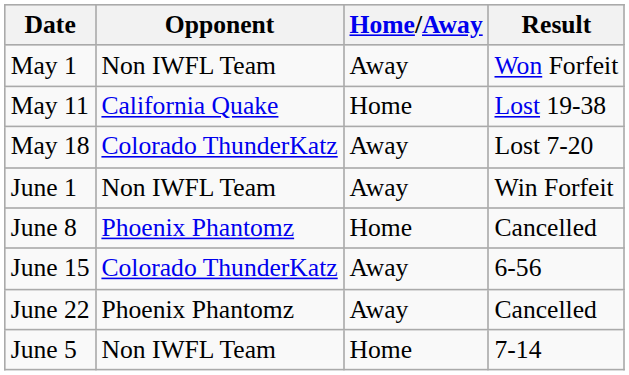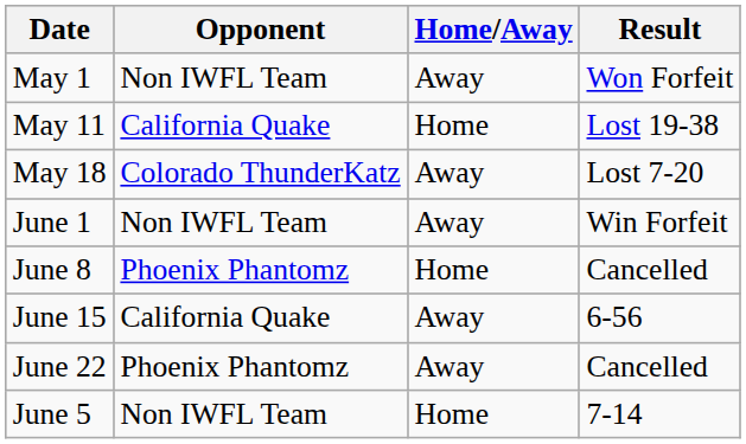June 15 | Opponent: Colorado ThunderKatz -> California Quake
